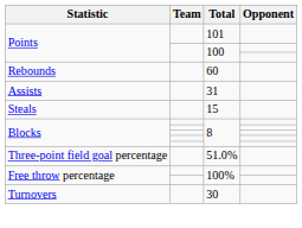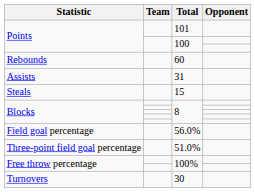+ row: Field goal percentage | 56.0%
